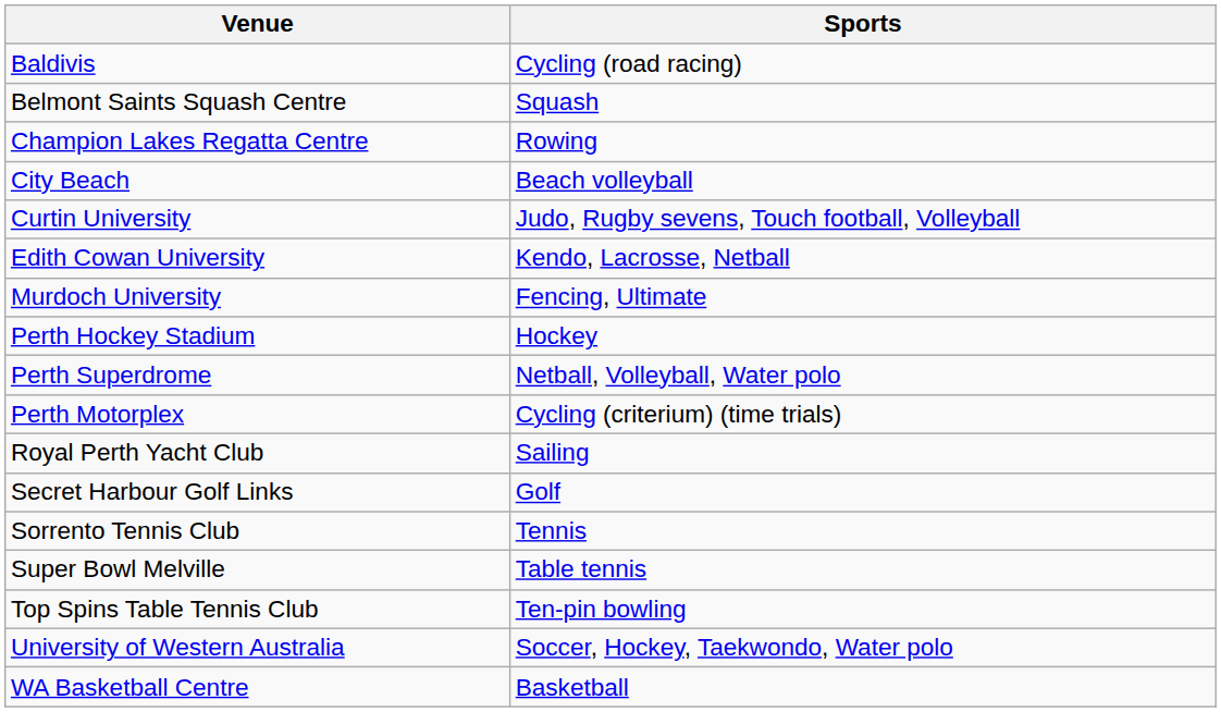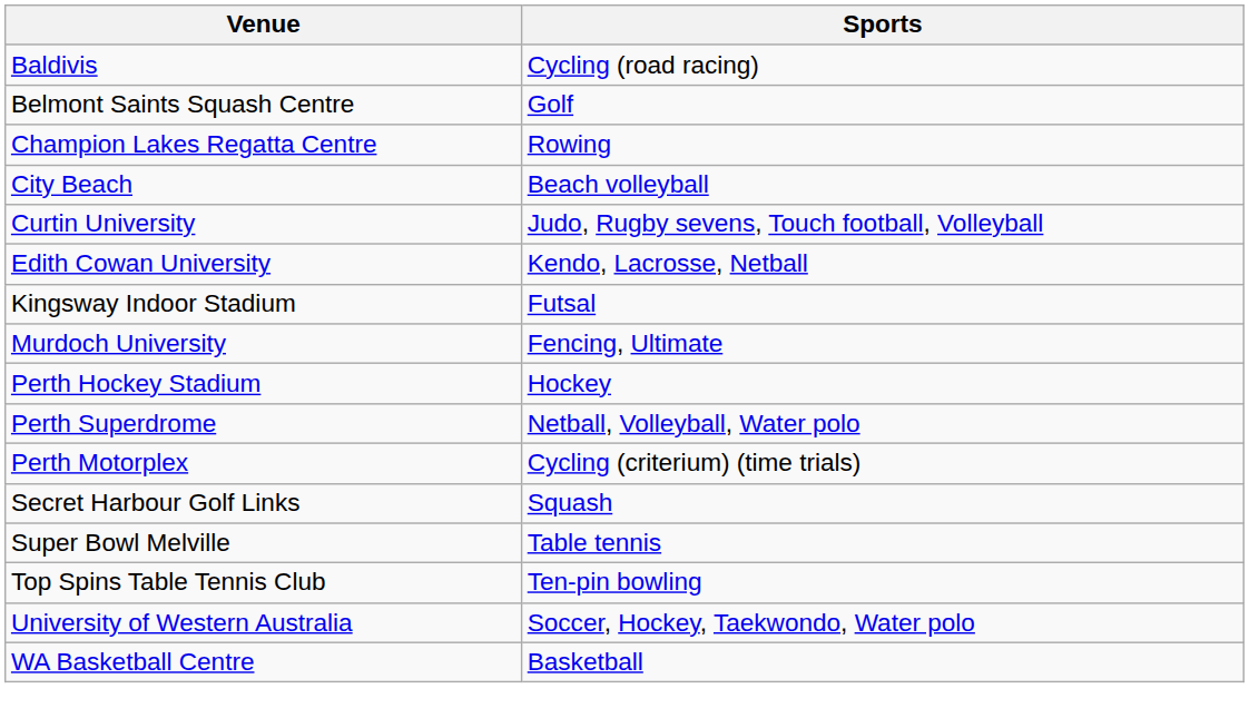Belmont Saints Squash Centre | Sports: Squash -> Golf
+ row: Kingsway Indoor Stadium | Futsal
- row: Royal Perth Yacht Club | Sailing
Secret Harbour Golf Links | Sports: Golf -> Squash
- row: Sorrento Tennis Club | Tennis
